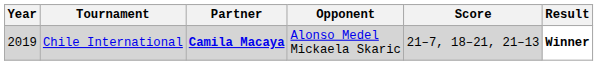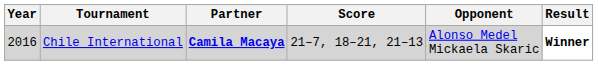columns swapped: Opponent <-> Score
Chile International | Year: 2019 -> 2016
